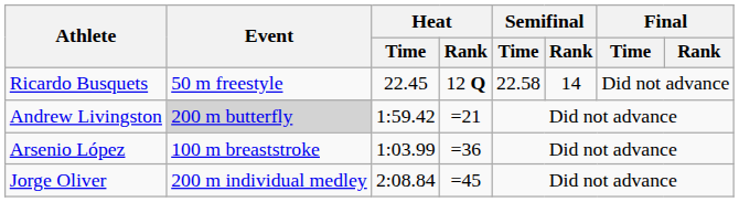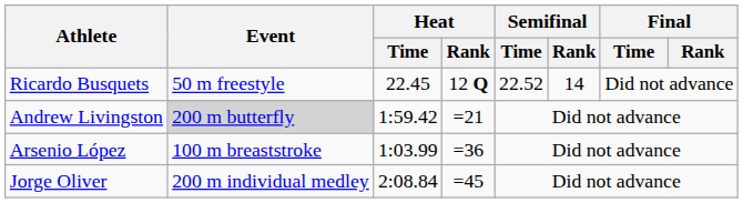Ricardo Busquets | Semifinal / Time: 22.58 -> 22.52
